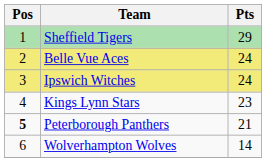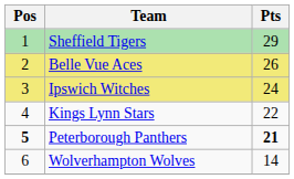Belle Vue Aces | Pts: 24 -> 26
Kings Lynn Stars | Pts: 23 -> 22
Peterborough Panthers | Pts: normal -> bold
